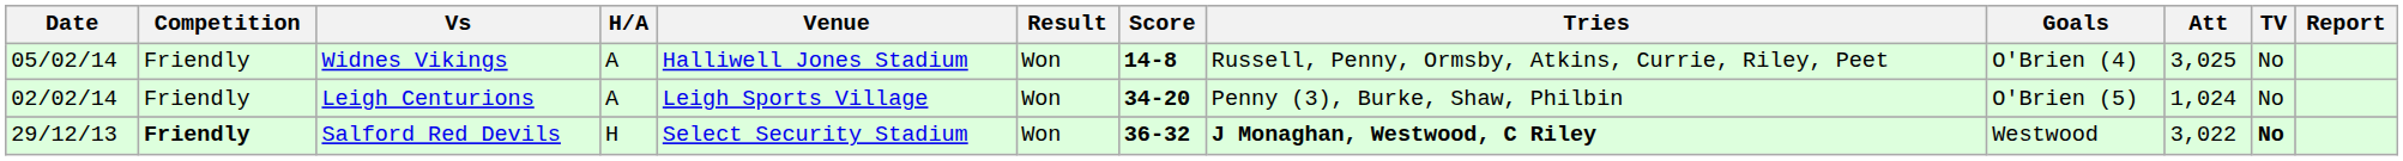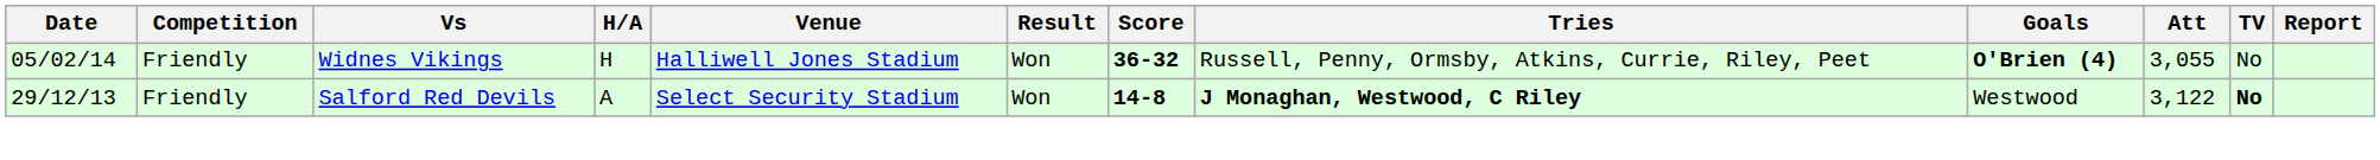Widnes Vikings | H/A: A -> H
Widnes Vikings | Score: 14-8 -> 36-32
Widnes Vikings | Goals: normal -> bold
Widnes Vikings | Att: 3,025 -> 3,055
- row: 02/02/14 | Friendly | Leigh Centurions | A | Leigh Sports Village | Won | 34-20 | Penny (3), Burke, Shaw, Philbin | O'Brien (5) | 1,024 | No
Salford Red Devils | Competition: bold -> normal
Salford Red Devils | H/A: H -> A
Salford Red Devils | Score: 36-32 -> 14-8
Salford Red Devils | Att: 3,022 -> 3,122
